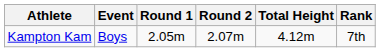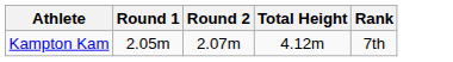- column: Event | Boys
